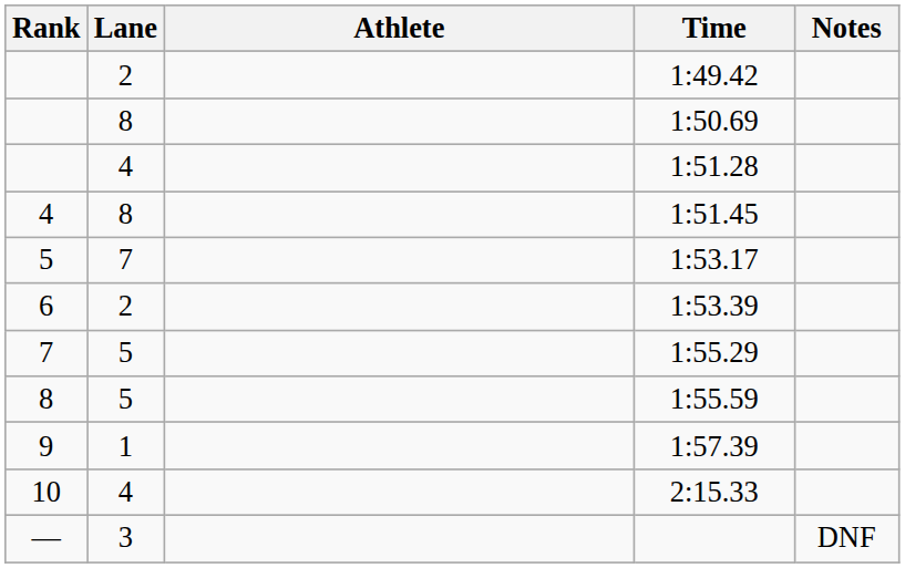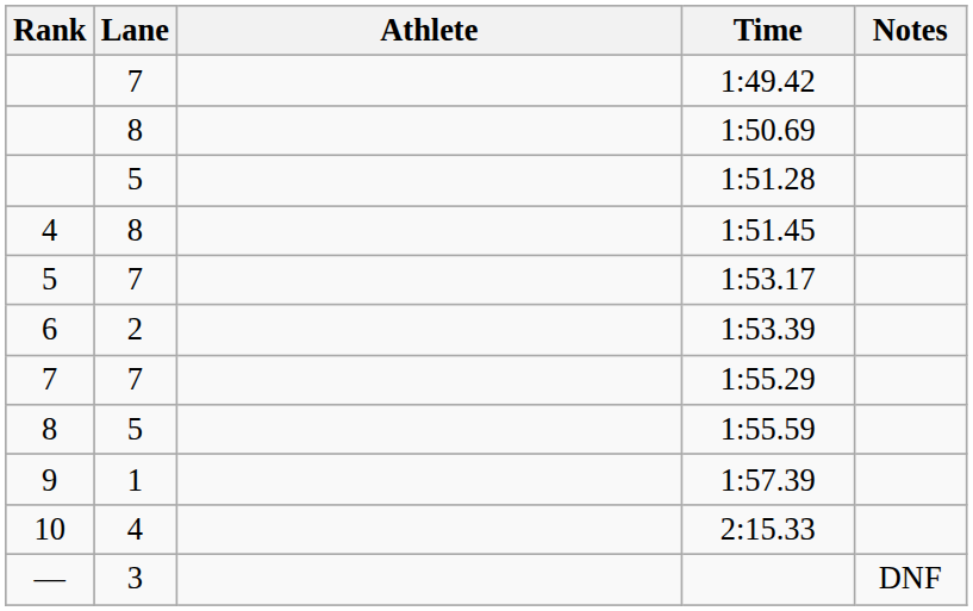1:49.42 | Lane: 2 -> 7
1:51.28 | Lane: 4 -> 5
1:55.29 | Lane: 5 -> 7
